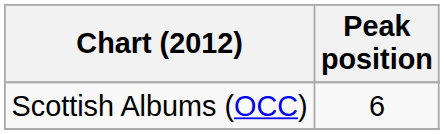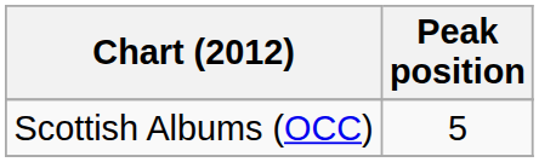Scottish Albums (OCC) | Peak position: 6 -> 5
